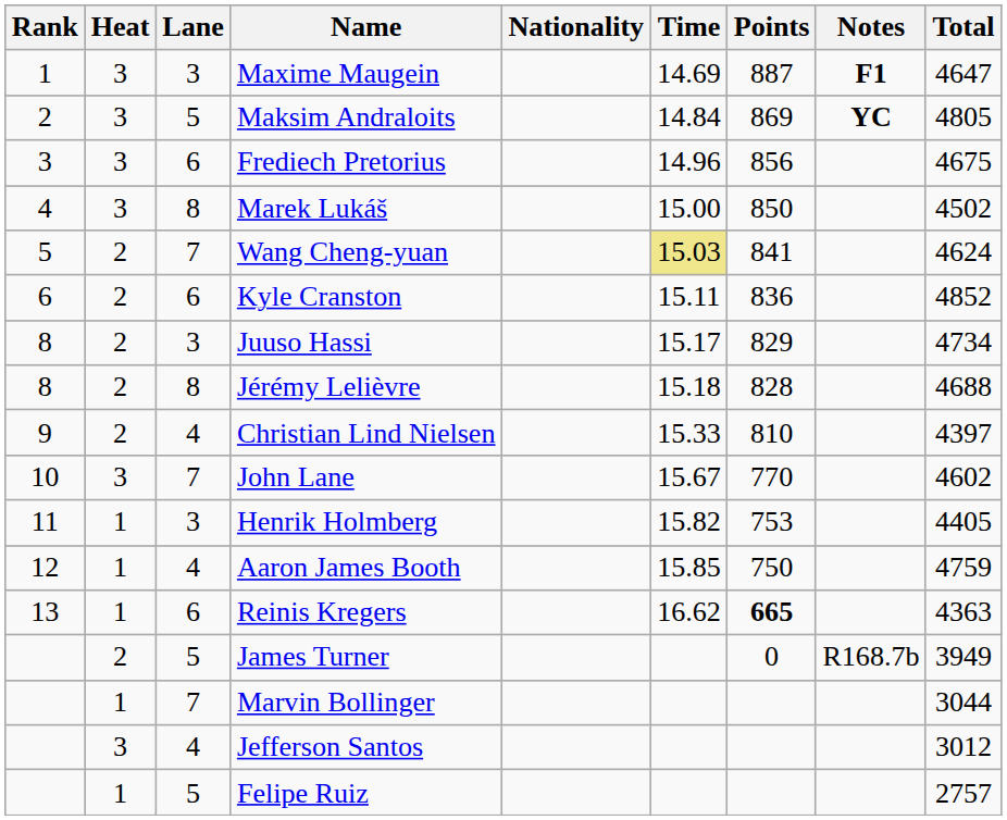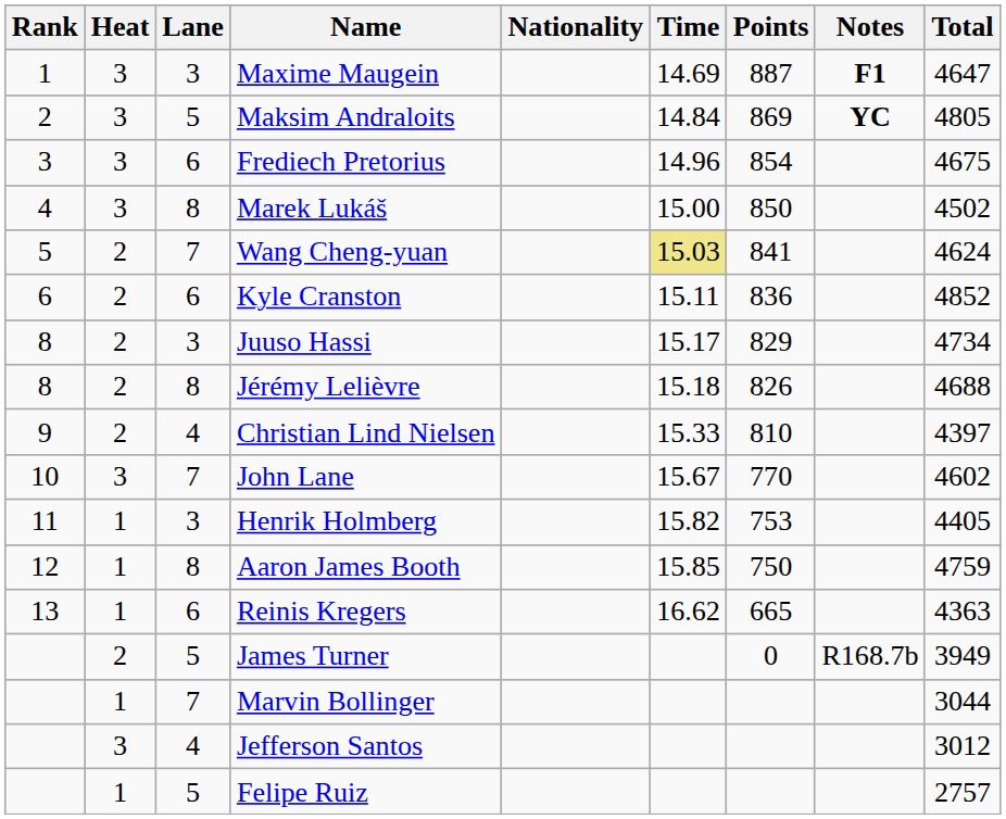Frediech Pretorius | Points: 856 -> 854
Jérémy Lelièvre | Points: 828 -> 826
Aaron James Booth | Lane: 4 -> 8
Reinis Kregers | Points: bold -> normal
